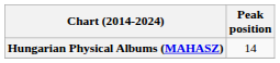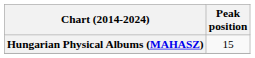Hungarian Physical Albums (MAHASZ) | Peak position: 14 -> 15
